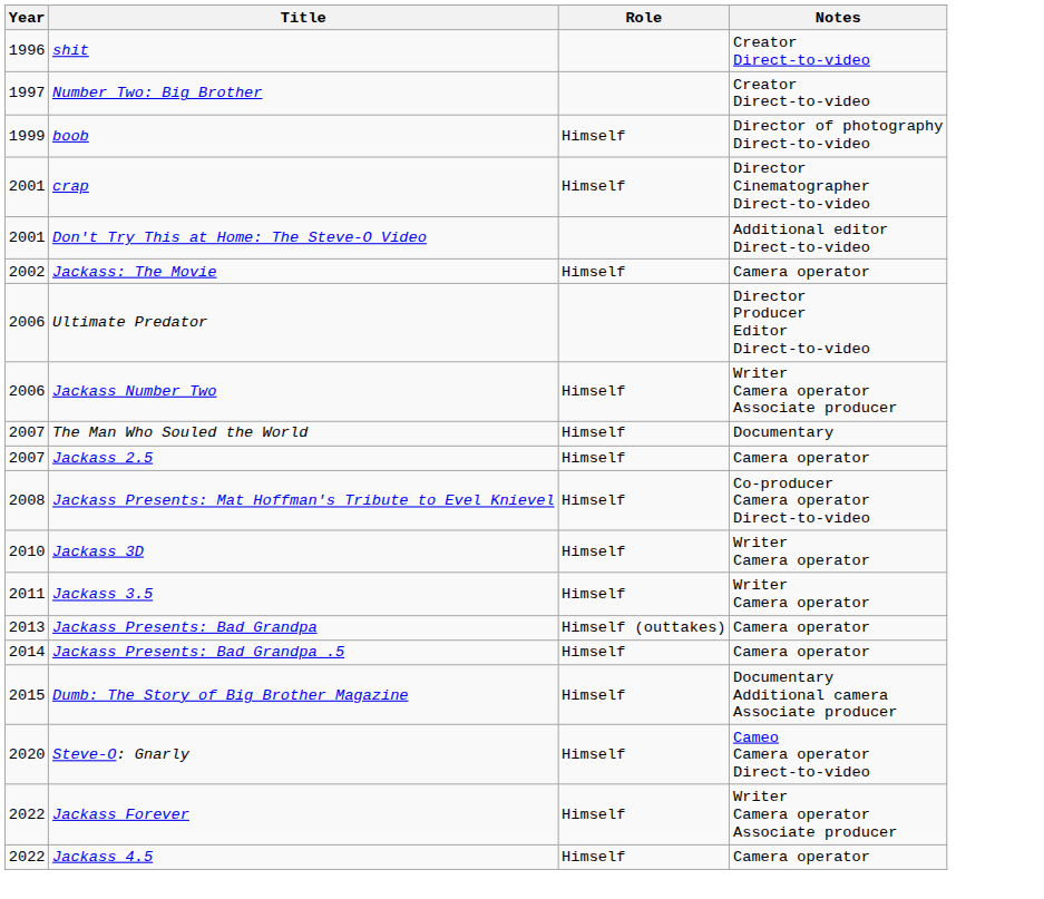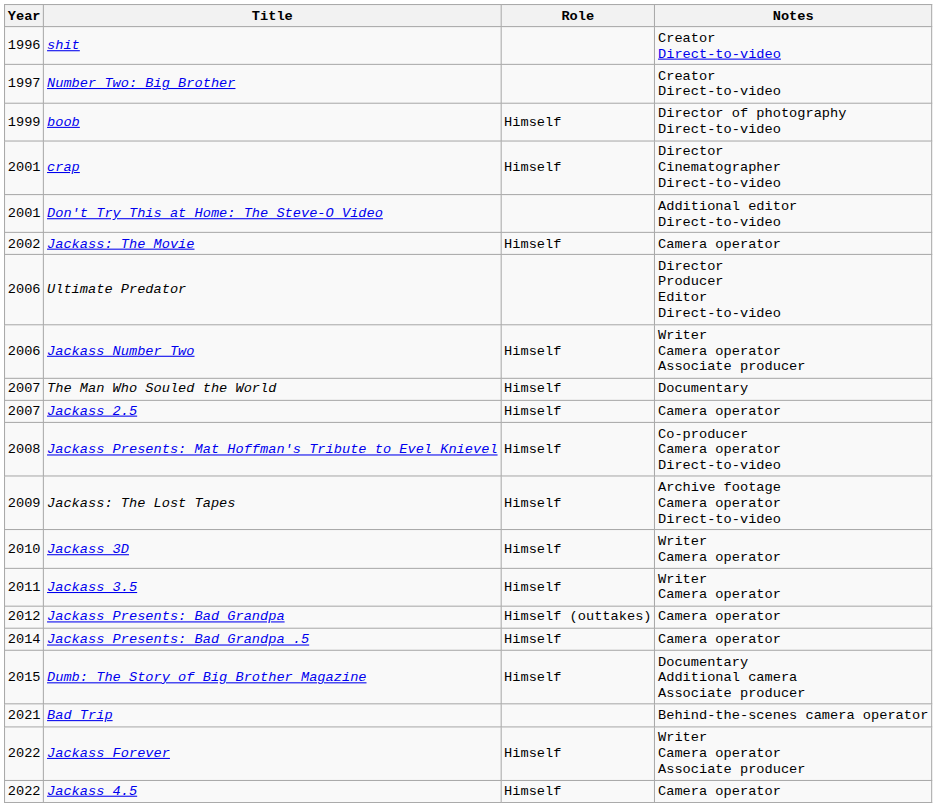+ row: 2009 | Jackass: The Lost Tapes | Himself | Archive footage Camera operator Direct-to-video
Jackass Presents: Bad Grandpa | Year: 2013 -> 2012
- row: 2020 | Steve-O: Gnarly | Himself | Cameo Camera operator Direct-to-video
+ row: 2021 | Bad Trip | Behind-the-scenes camera operator
